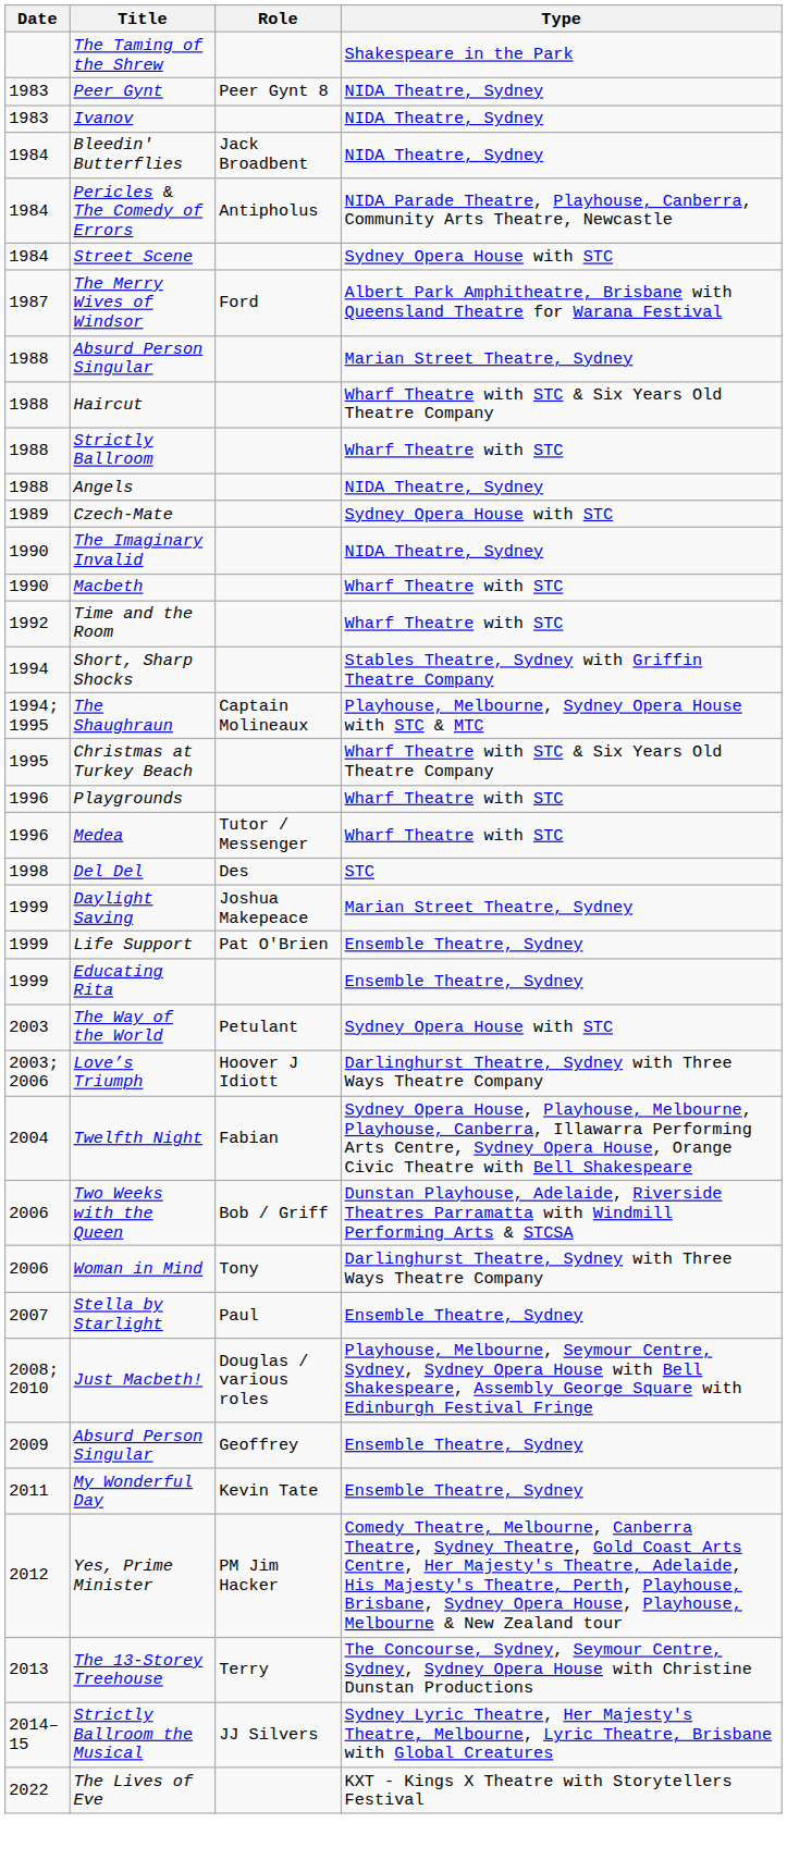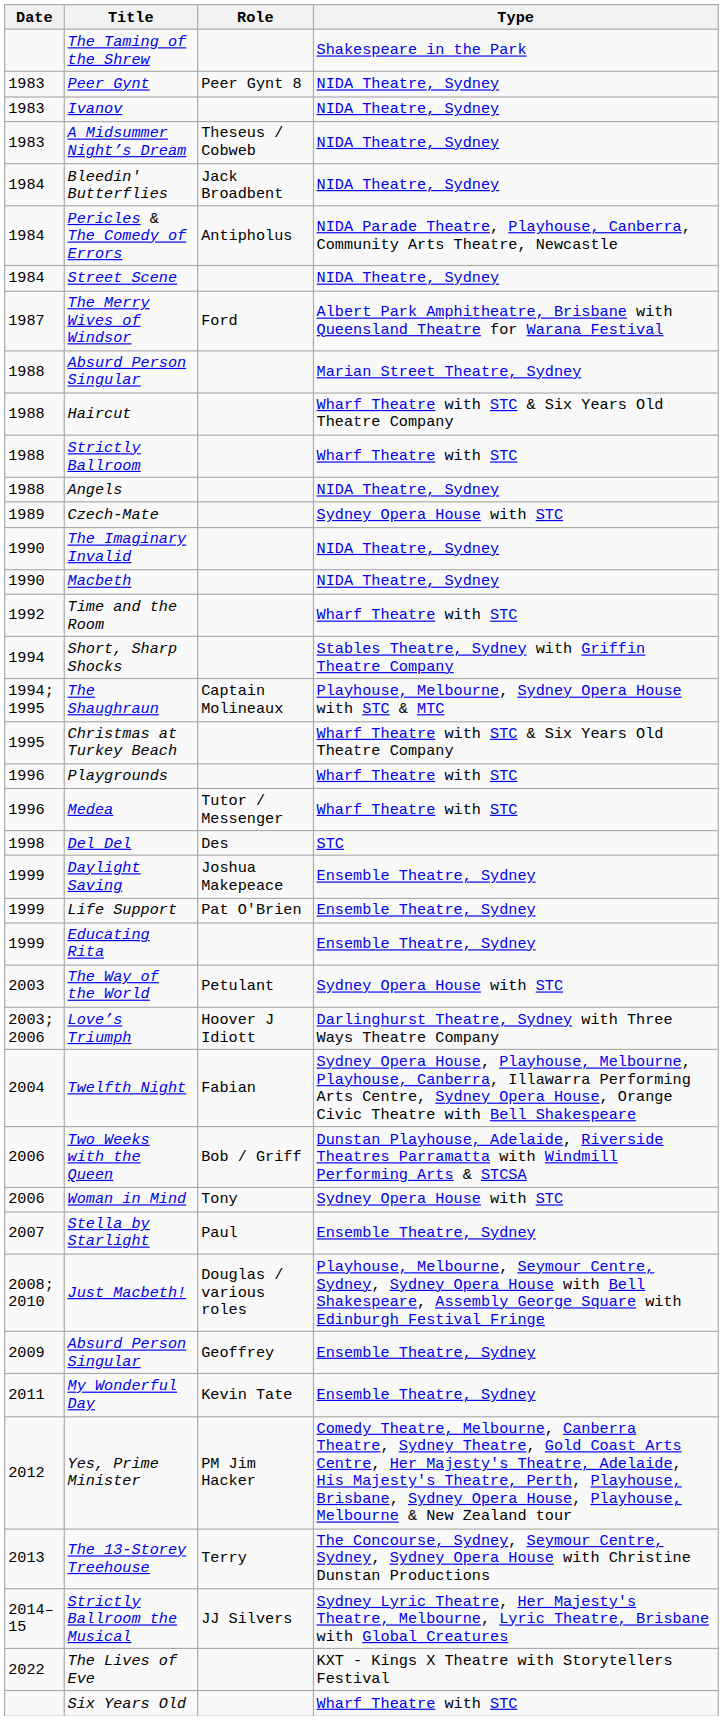+ row: 1983 | A Midsummer Night’s Dream | Theseus / Cobweb | NIDA Theatre, Sydney
Street Scene | Type: Sydney Opera House with STC -> NIDA Theatre, Sydney
Macbeth | Type: Wharf Theatre with STC -> NIDA Theatre, Sydney
Daylight Saving | Type: Marian Street Theatre, Sydney -> Ensemble Theatre, Sydney
Woman in Mind | Type: Darlinghurst Theatre, Sydney with Three Ways Theatre Company -> Sydney Opera House with STC
+ row: Six Years Old | Wharf Theatre with STC
